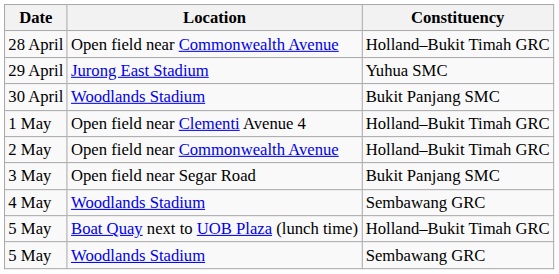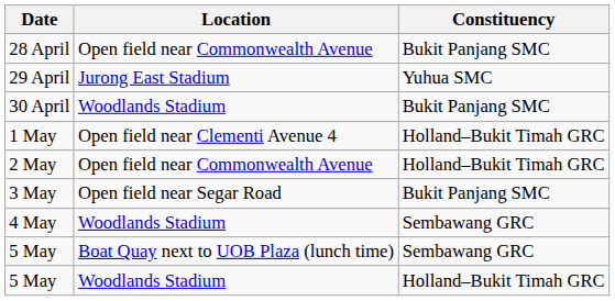28 April | Constituency: Holland–Bukit Timah GRC -> Bukit Panjang SMC
5 May / Boat Quay next to UOB Plaza (lunch time) | Constituency: Holland–Bukit Timah GRC -> Sembawang GRC
5 May / Woodlands Stadium | Constituency: Sembawang GRC -> Holland–Bukit Timah GRC
